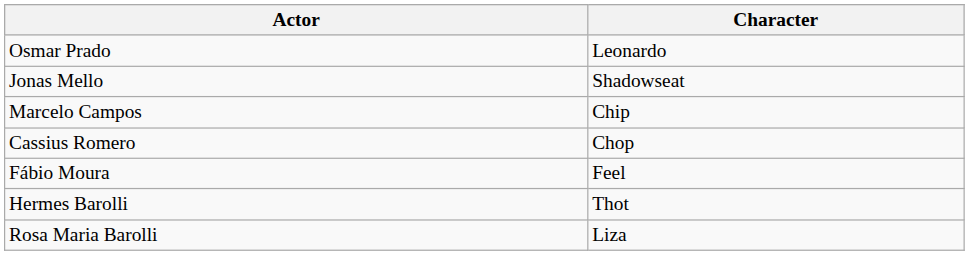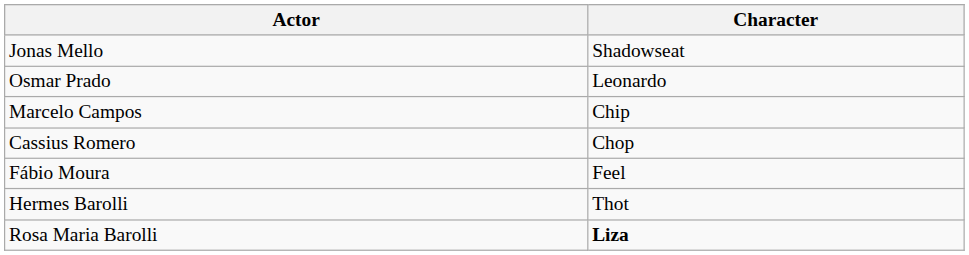rows swapped: Osmar Prado <-> Jonas Mello
Rosa Maria Barolli | Character: normal -> bold
